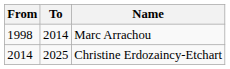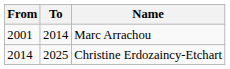Marc Arrachou | From: 1998 -> 2001
